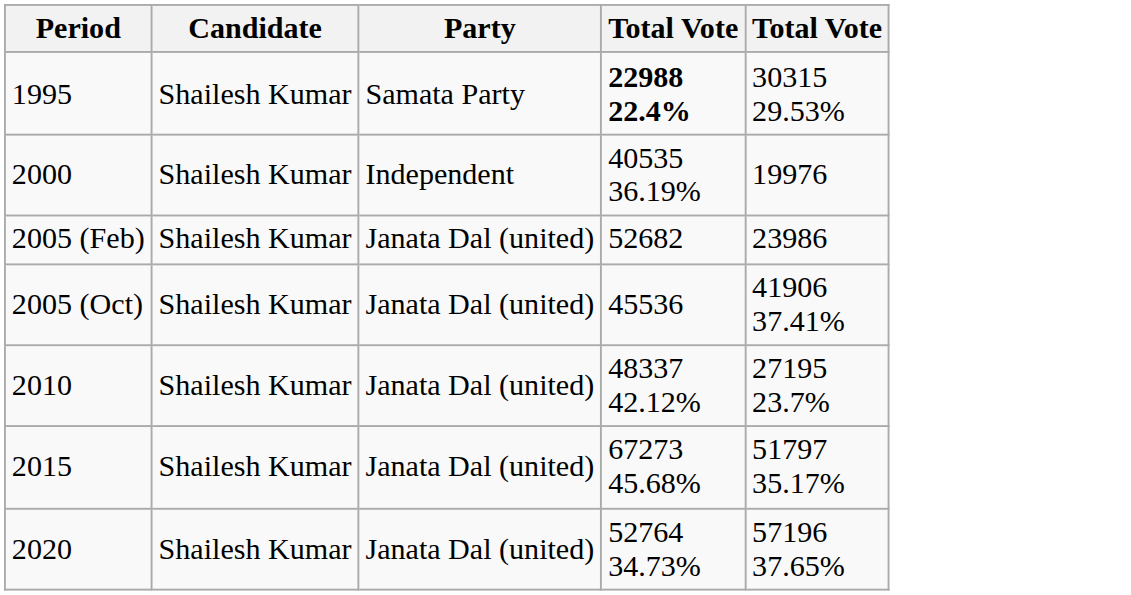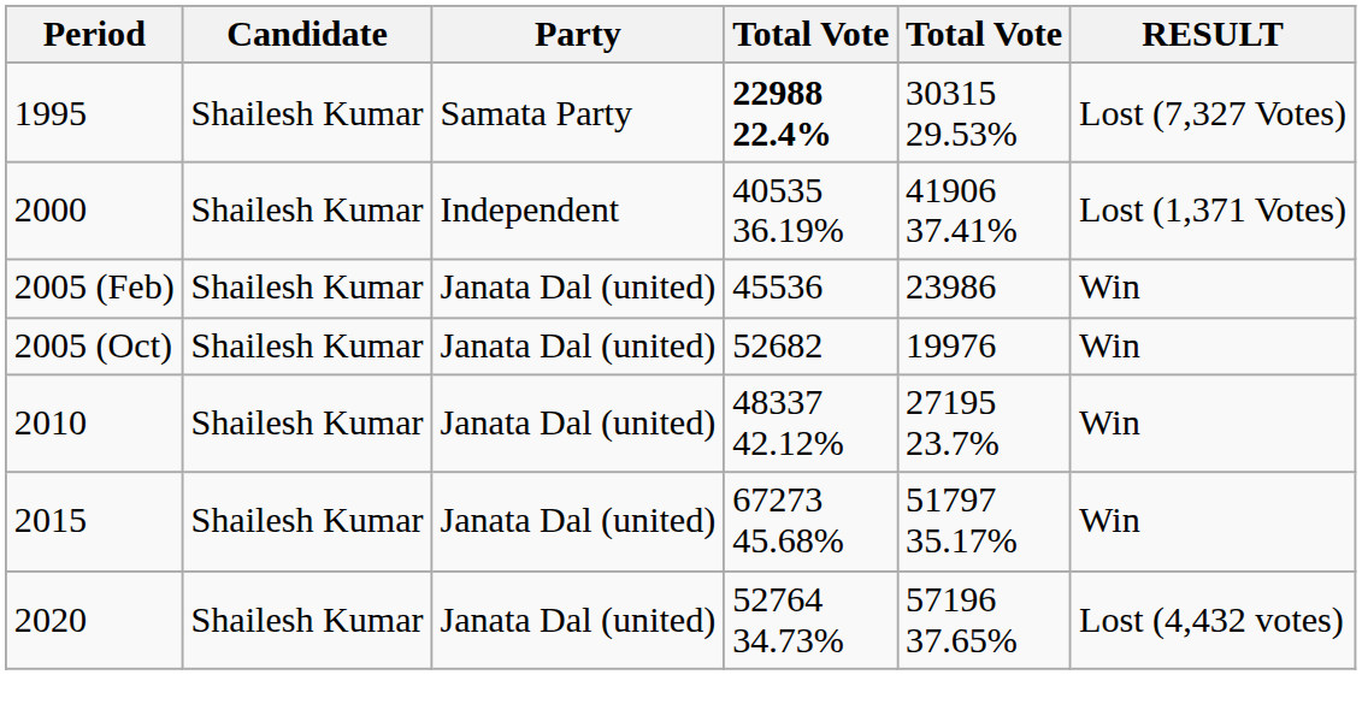+ column: RESULT | Lost (7,327 Votes) | Lost (1,371 Votes) | Win | Win | Win | Win | Lost (4,432 votes)
2000 | column 5: 19976 -> 41906 37.41%
2005 (Feb) | column 4: 52682 -> 45536
2005 (Oct) | column 4: 45536 -> 52682
2005 (Oct) | column 5: 41906 37.41% -> 19976
